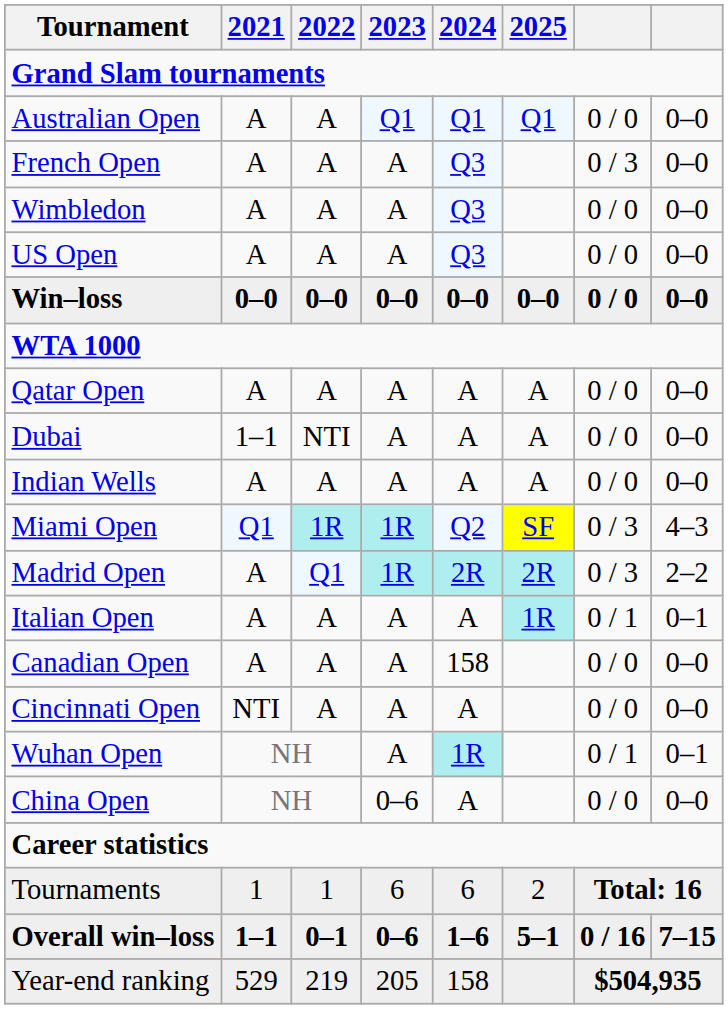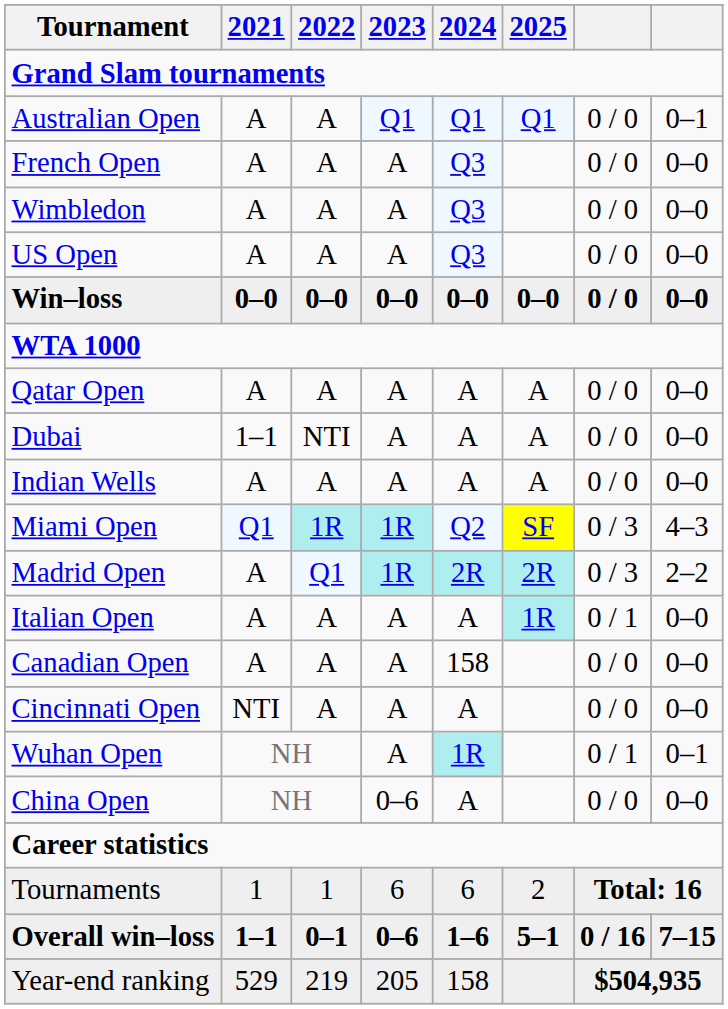Australian Open | column 8: 0–0 -> 0–1
French Open | column 7: 0 / 3 -> 0 / 0
Italian Open | column 8: 0–1 -> 0–0
